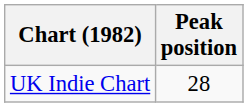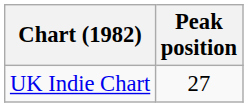UK Indie Chart | Peak position: 28 -> 27
